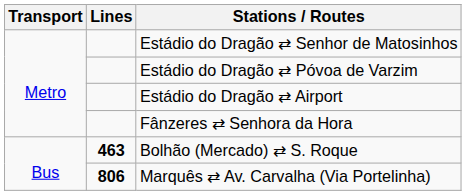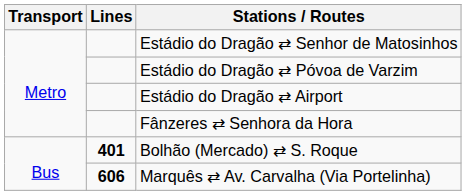Bolhão (Mercado) ⇄ S. Roque | Lines: 463 -> 401
Marquês ⇄ Av. Carvalha (Via Portelinha) | Lines: 806 -> 606
